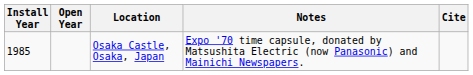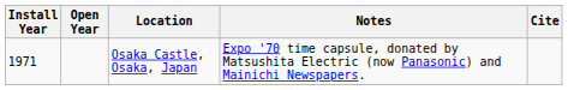Osaka Castle, Osaka, Japan | Install Year: 1985 -> 1971
